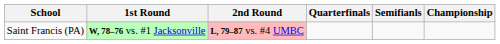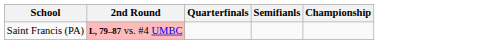- column: 1st Round | W, 78–76 vs. #1 Jacksonville
